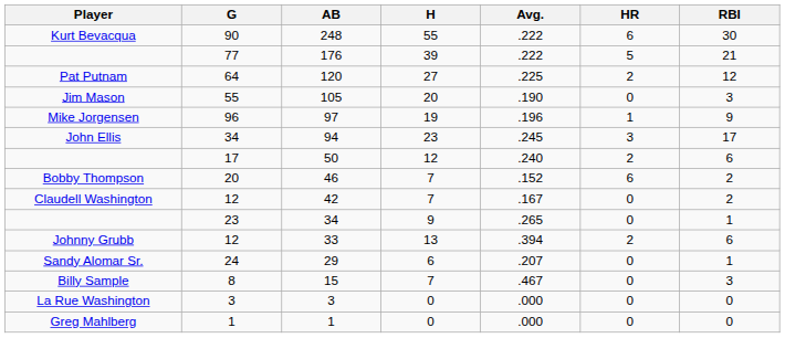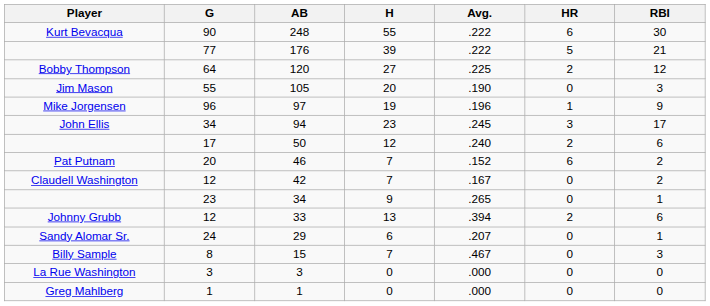120 | Player: Pat Putnam -> Bobby Thompson
46 | Player: Bobby Thompson -> Pat Putnam
